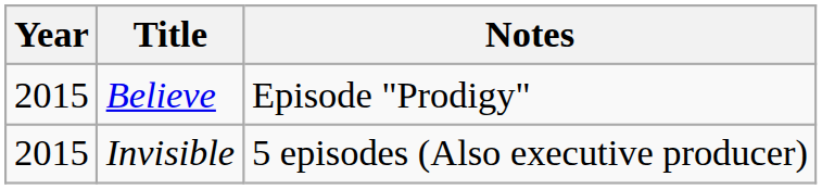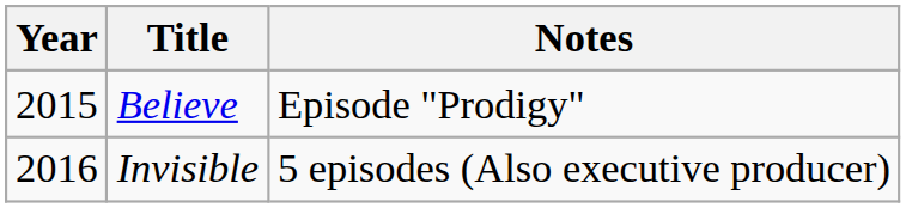Invisible | Year: 2015 -> 2016
